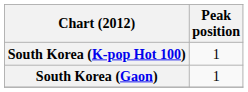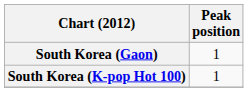rows swapped: South Korea (Gaon) <-> South Korea (K-pop Hot 100)
